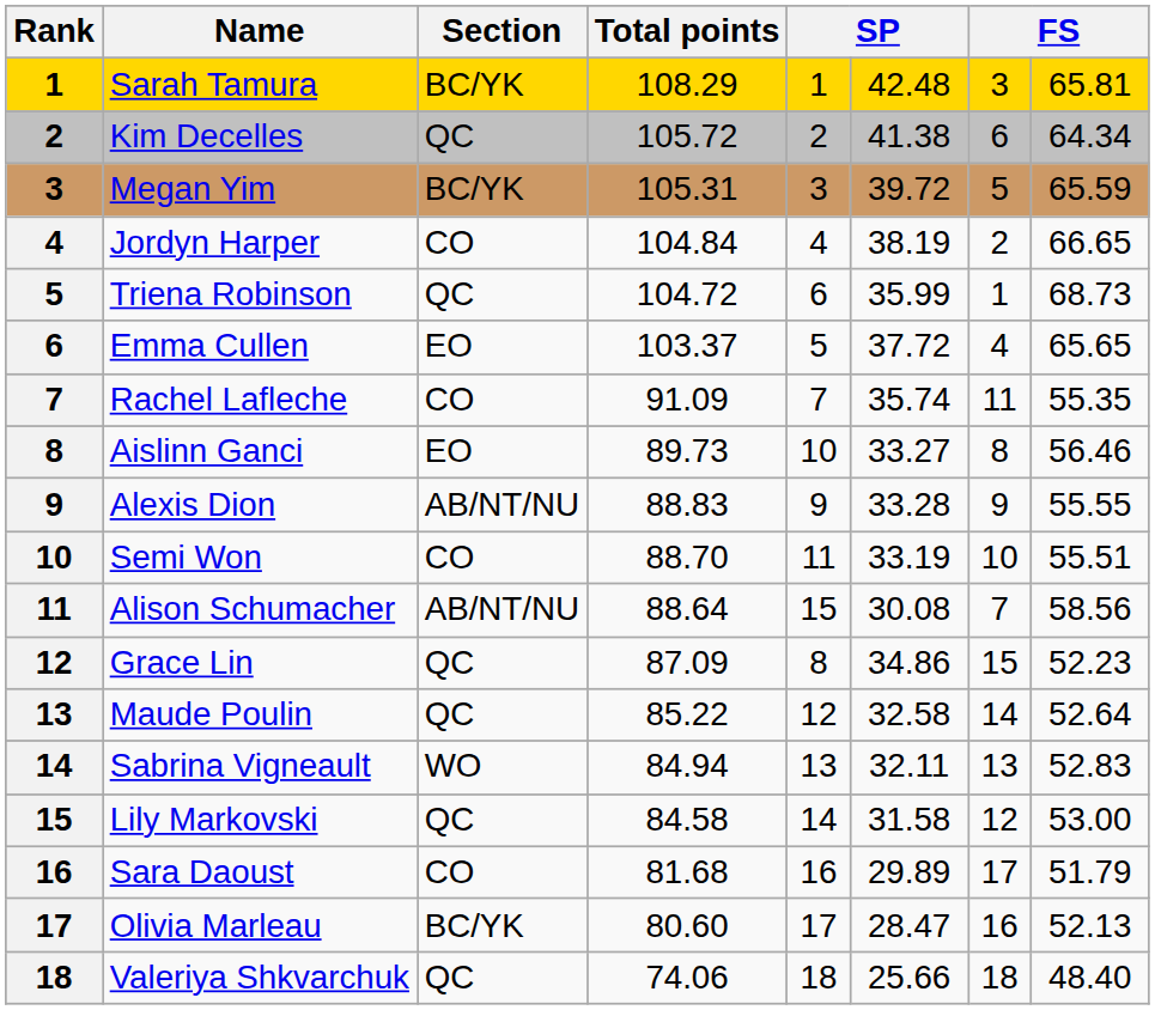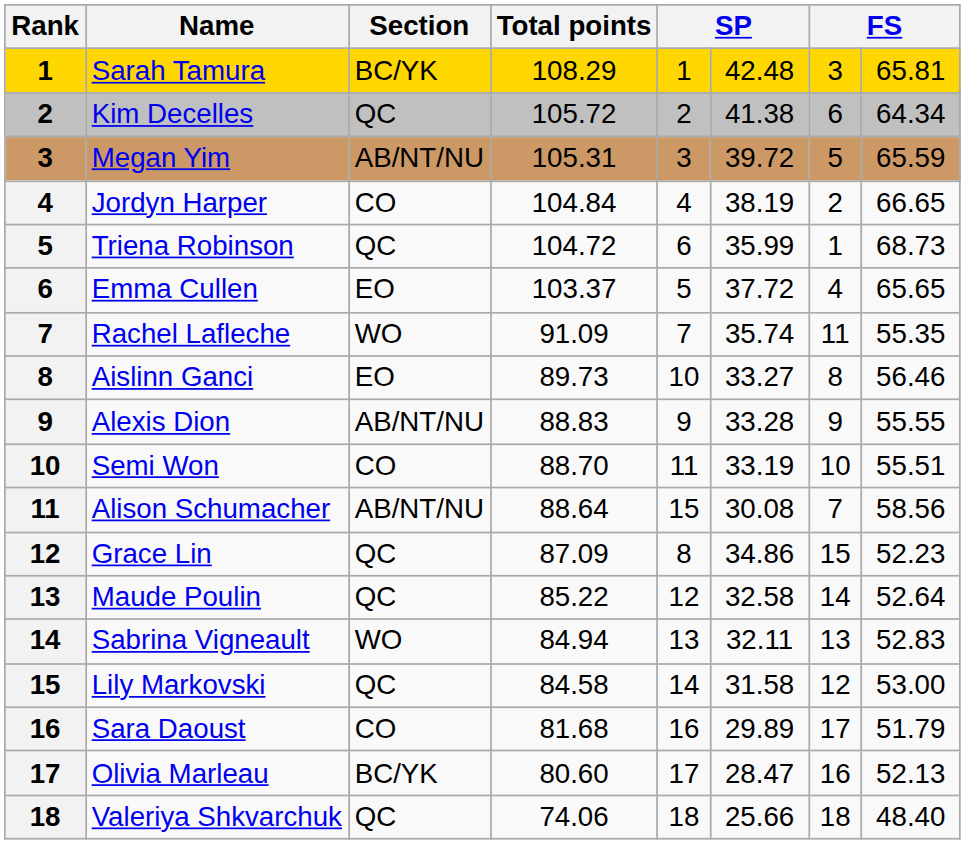Megan Yim | Section: BC/YK -> AB/NT/NU
Rachel Lafleche | Section: CO -> WO
